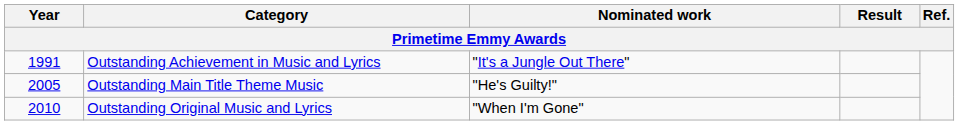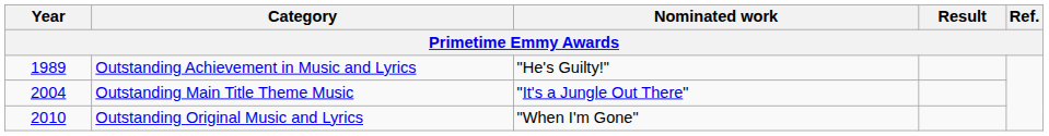Outstanding Achievement in Music and Lyrics | Year: 1991 -> 1989
Outstanding Achievement in Music and Lyrics | Nominated work: "It's a Jungle Out There" -> "He's Guilty!"
Outstanding Main Title Theme Music | Year: 2005 -> 2004
Outstanding Main Title Theme Music | Nominated work: "He's Guilty!" -> "It's a Jungle Out There"
